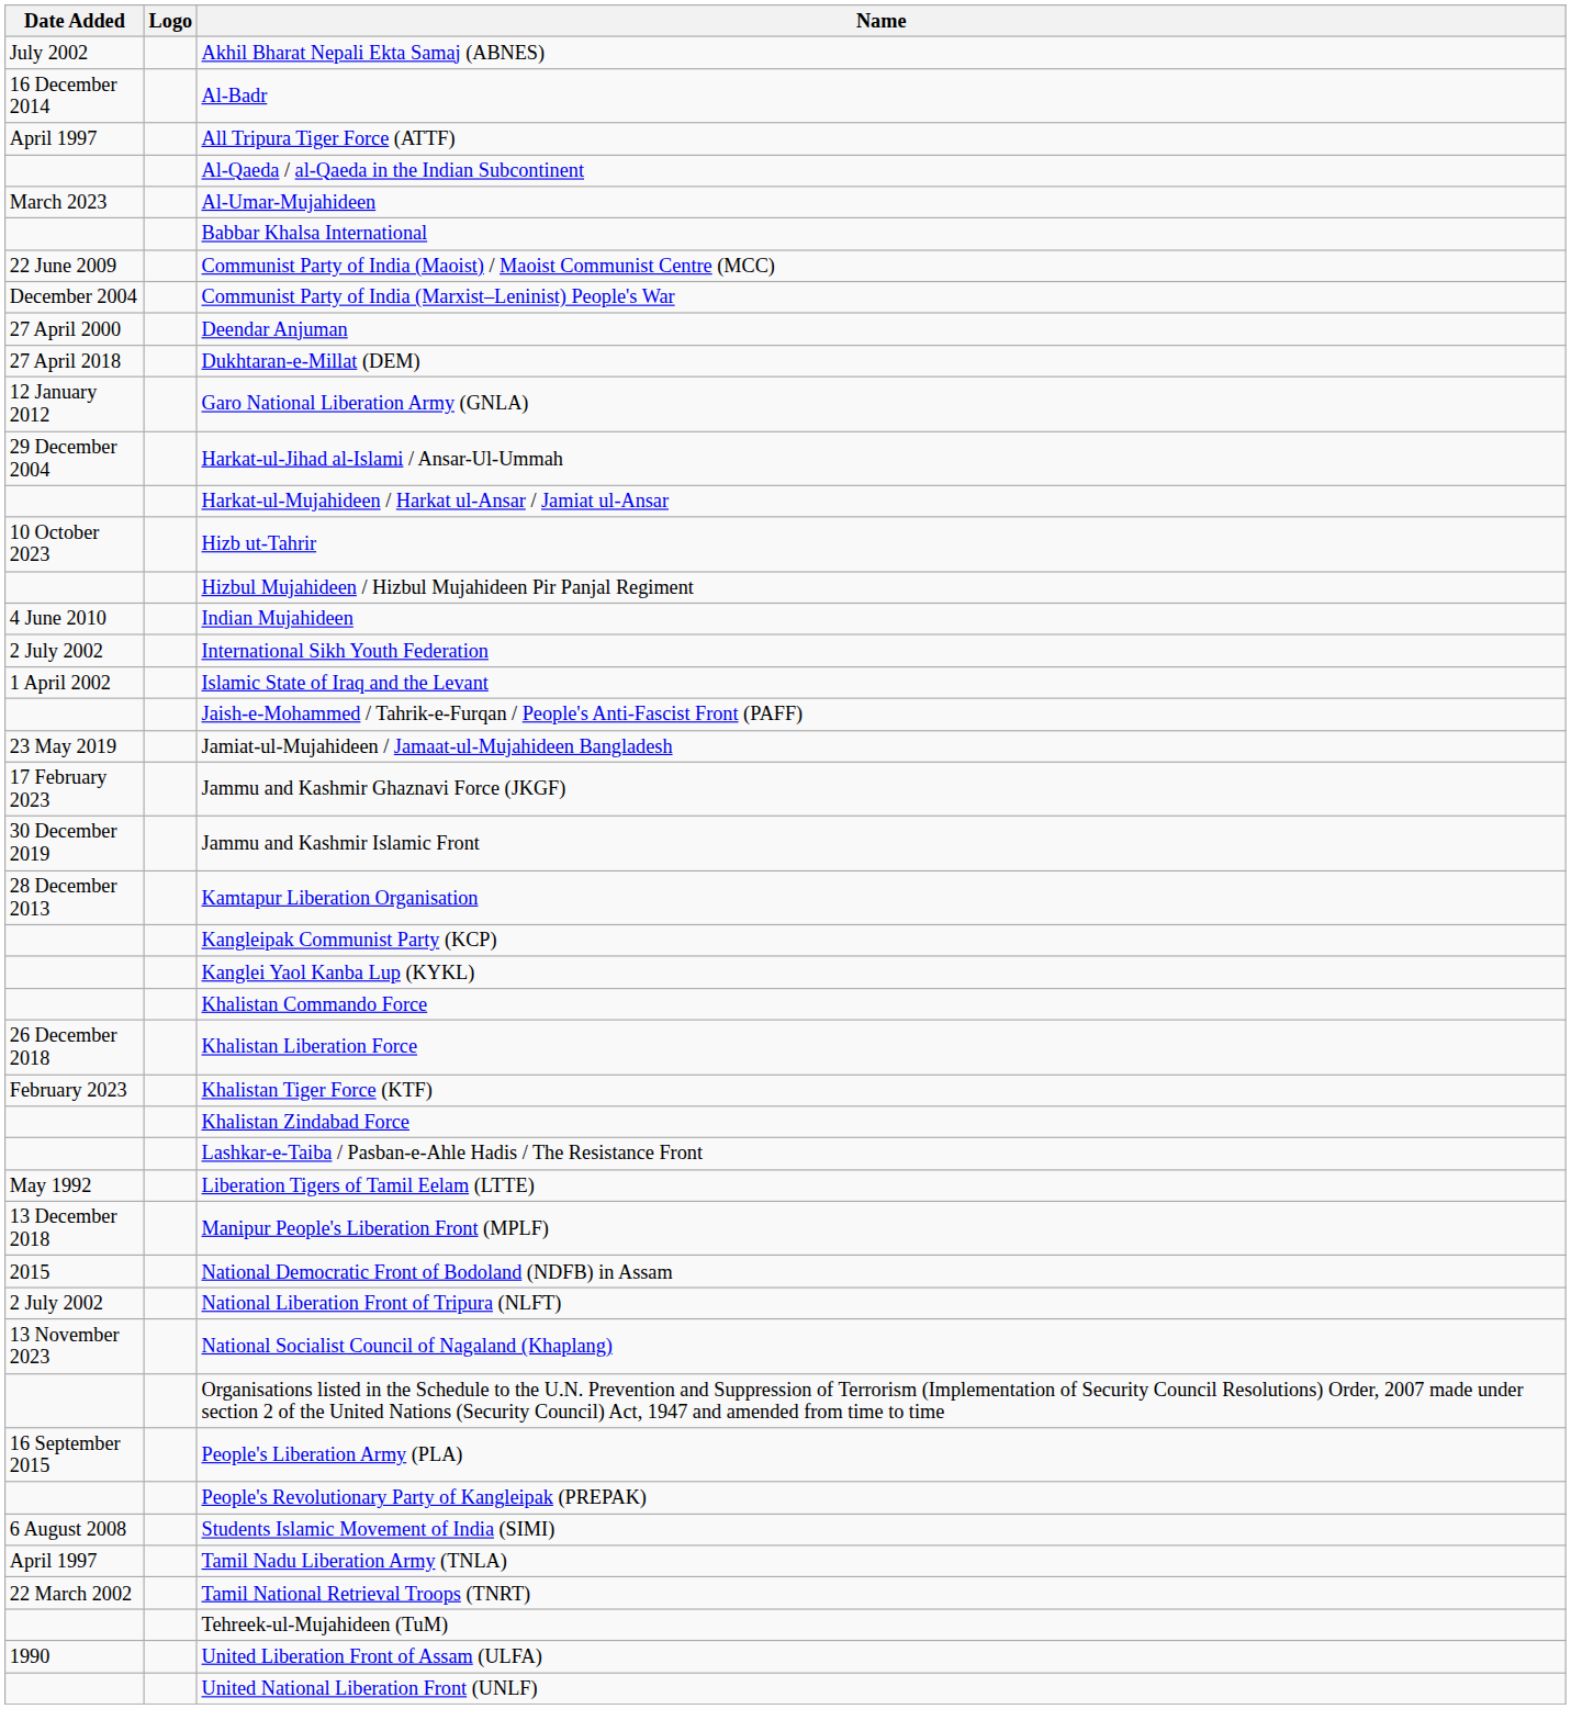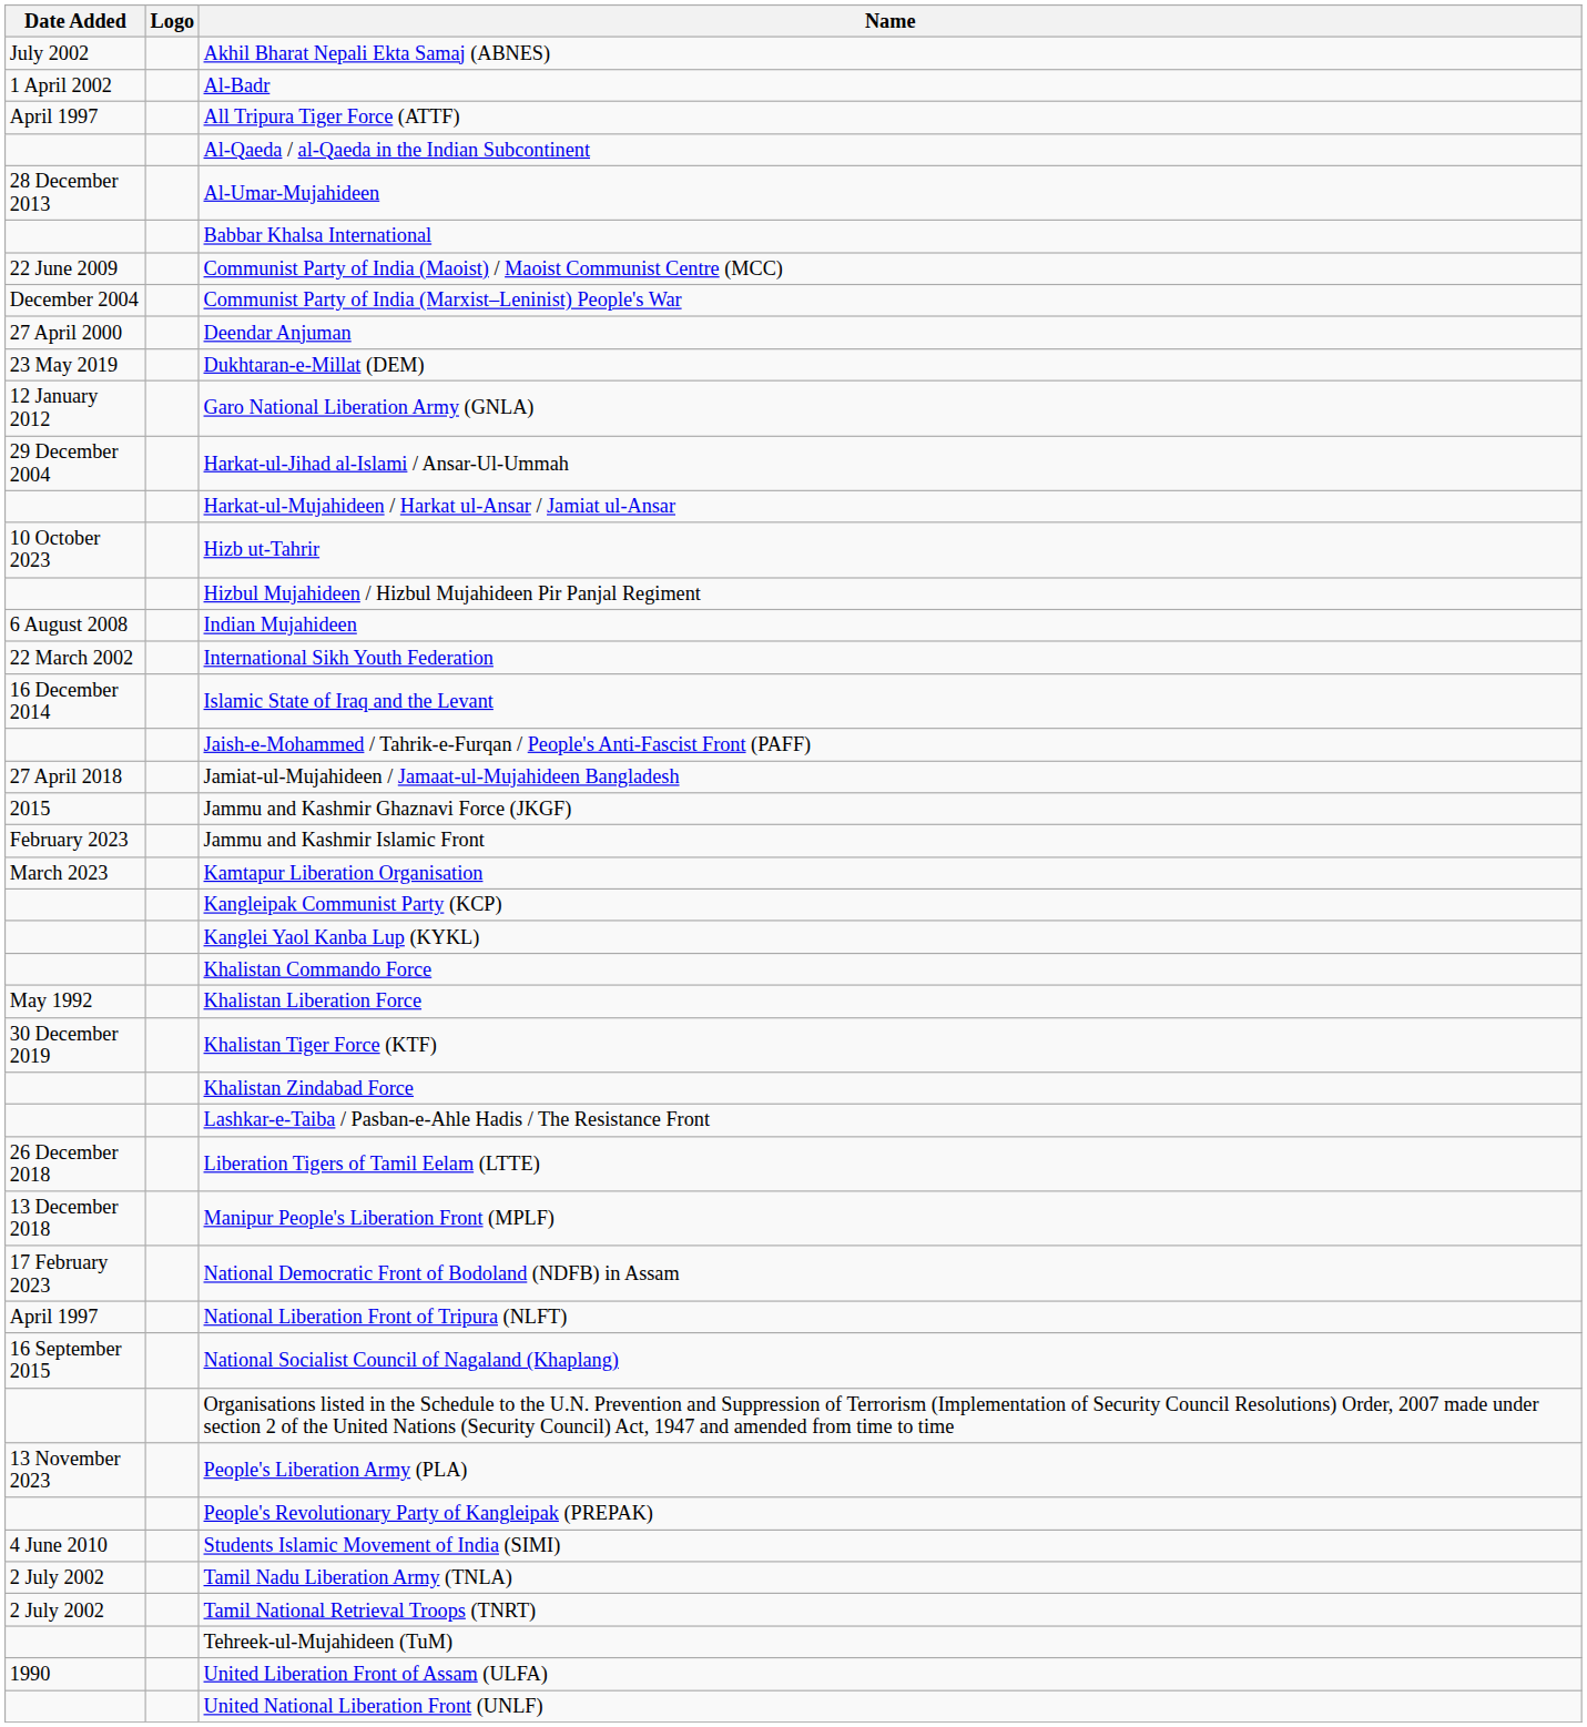Al-Badr | Date Added: 16 December 2014 -> 1 April 2002
Al-Umar-Mujahideen | Date Added: March 2023 -> 28 December 2013
Dukhtaran-e-Millat (DEM) | Date Added: 27 April 2018 -> 23 May 2019
Indian Mujahideen | Date Added: 4 June 2010 -> 6 August 2008
International Sikh Youth Federation | Date Added: 2 July 2002 -> 22 March 2002
Islamic State of Iraq and the Levant | Date Added: 1 April 2002 -> 16 December 2014
Jamiat-ul-Mujahideen / Jamaat-ul-Mujahideen Bangladesh | Date Added: 23 May 2019 -> 27 April 2018
Jammu and Kashmir Ghaznavi Force (JKGF) | Date Added: 17 February 2023 -> 2015
Jammu and Kashmir Islamic Front | Date Added: 30 December 2019 -> February 2023
Kamtapur Liberation Organisation | Date Added: 28 December 2013 -> March 2023
Khalistan Liberation Force | Date Added: 26 December 2018 -> May 1992
Khalistan Tiger Force (KTF) | Date Added: February 2023 -> 30 December 2019
Liberation Tigers of Tamil Eelam (LTTE) | Date Added: May 1992 -> 26 December 2018
National Democratic Front of Bodoland (NDFB) in Assam | Date Added: 2015 -> 17 February 2023
National Liberation Front of Tripura (NLFT) | Date Added: 2 July 2002 -> April 1997
National Socialist Council of Nagaland (Khaplang) | Date Added: 13 November 2023 -> 16 September 2015
People's Liberation Army (PLA) | Date Added: 16 September 2015 -> 13 November 2023
Students Islamic Movement of India (SIMI) | Date Added: 6 August 2008 -> 4 June 2010
Tamil Nadu Liberation Army (TNLA) | Date Added: April 1997 -> 2 July 2002
Tamil National Retrieval Troops (TNRT) | Date Added: 22 March 2002 -> 2 July 2002
